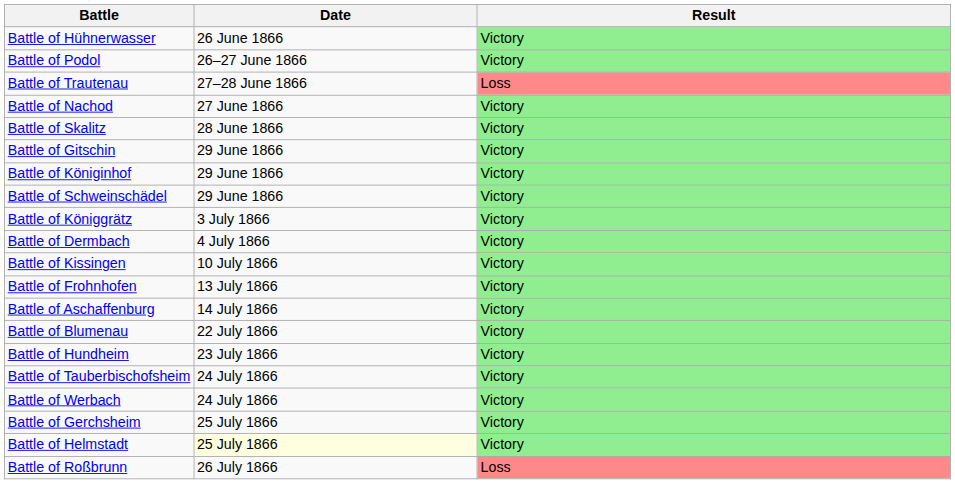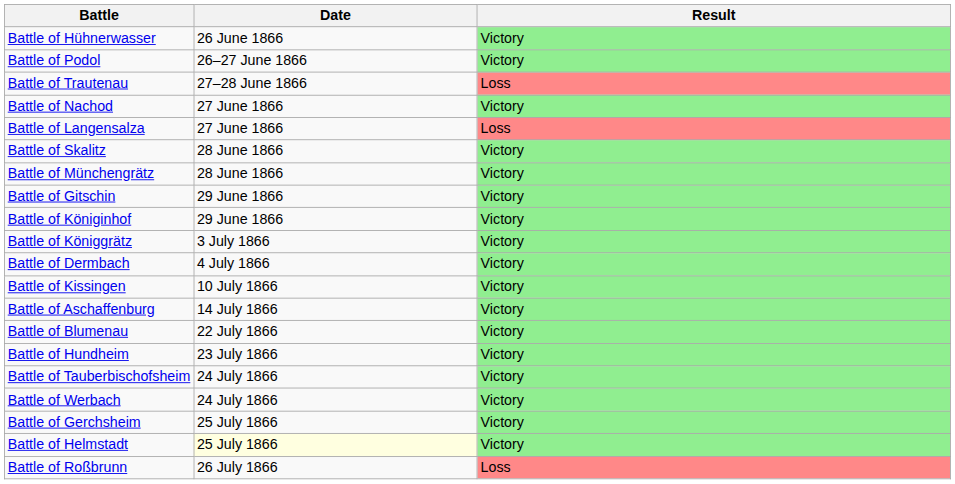+ row: Battle of Langensalza | 27 June 1866 | Loss
+ row: Battle of Münchengrätz | 28 June 1866 | Victory
- row: Battle of Schweinschädel | 29 June 1866 | Victory
- row: Battle of Frohnhofen | 13 July 1866 | Victory
